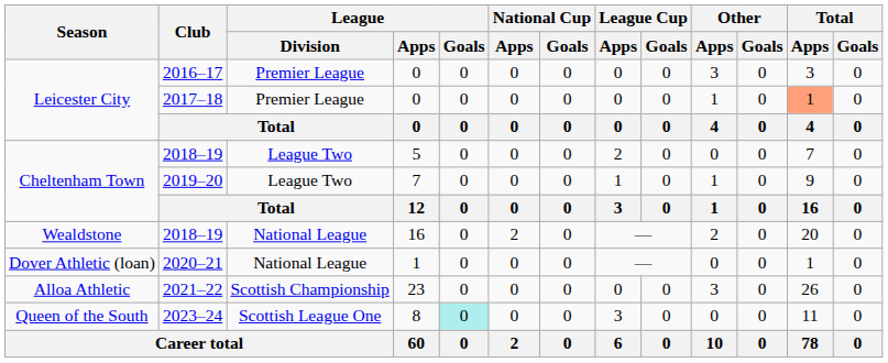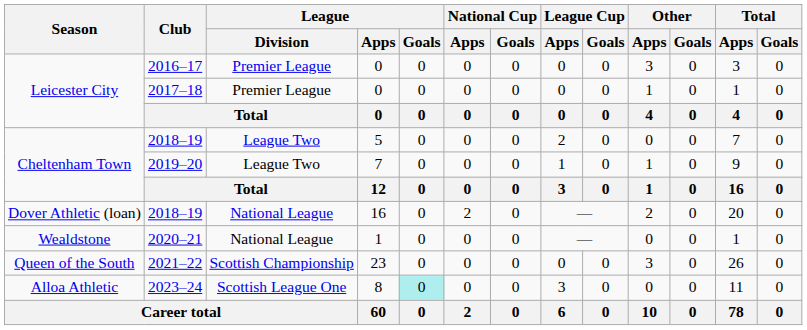2017–18 | Total / Apps: lightsalmon background -> no background
2018–19 / 16 | Season: Wealdstone -> Dover Athletic (loan)
2020–21 | Season: Dover Athletic (loan) -> Wealdstone
2021–22 | Season: Alloa Athletic -> Queen of the South
2023–24 | Season: Queen of the South -> Alloa Athletic
